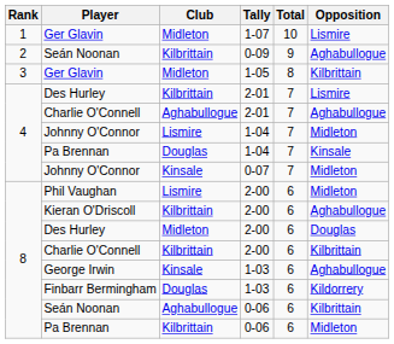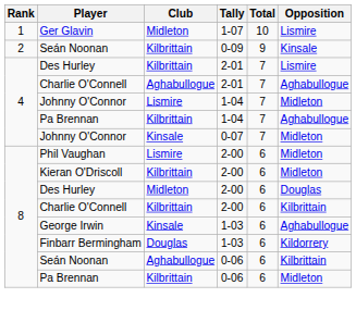Seán Noonan / 0-09 | Opposition: Aghabullogue -> Kinsale
- row: 3 | Ger Glavin | Midleton | 1-05 | 8 | Kilbrittain
Pa Brennan / 1-04 | Club: Douglas -> Kilbrittain
Pa Brennan / 1-04 | Opposition: Kinsale -> Aghabullogue
Kieran O'Driscoll | Opposition: Aghabullogue -> Midleton
